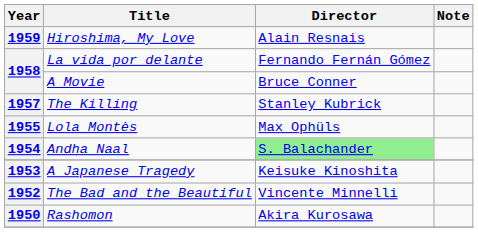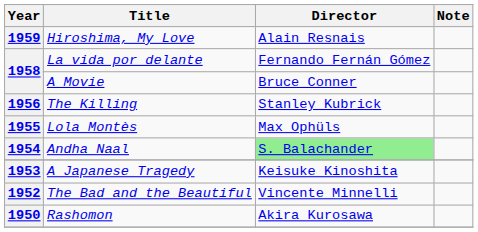The Killing | Year: 1957 -> 1956
